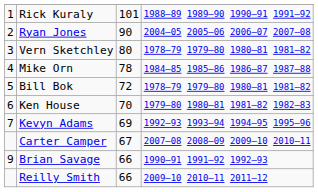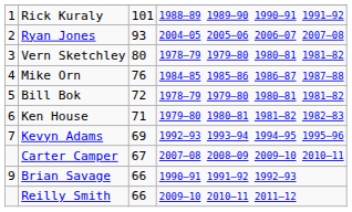Ryan Jones | column 3: 90 -> 93
Mike Orn | column 3: 78 -> 76
Ken House | column 3: 70 -> 71
